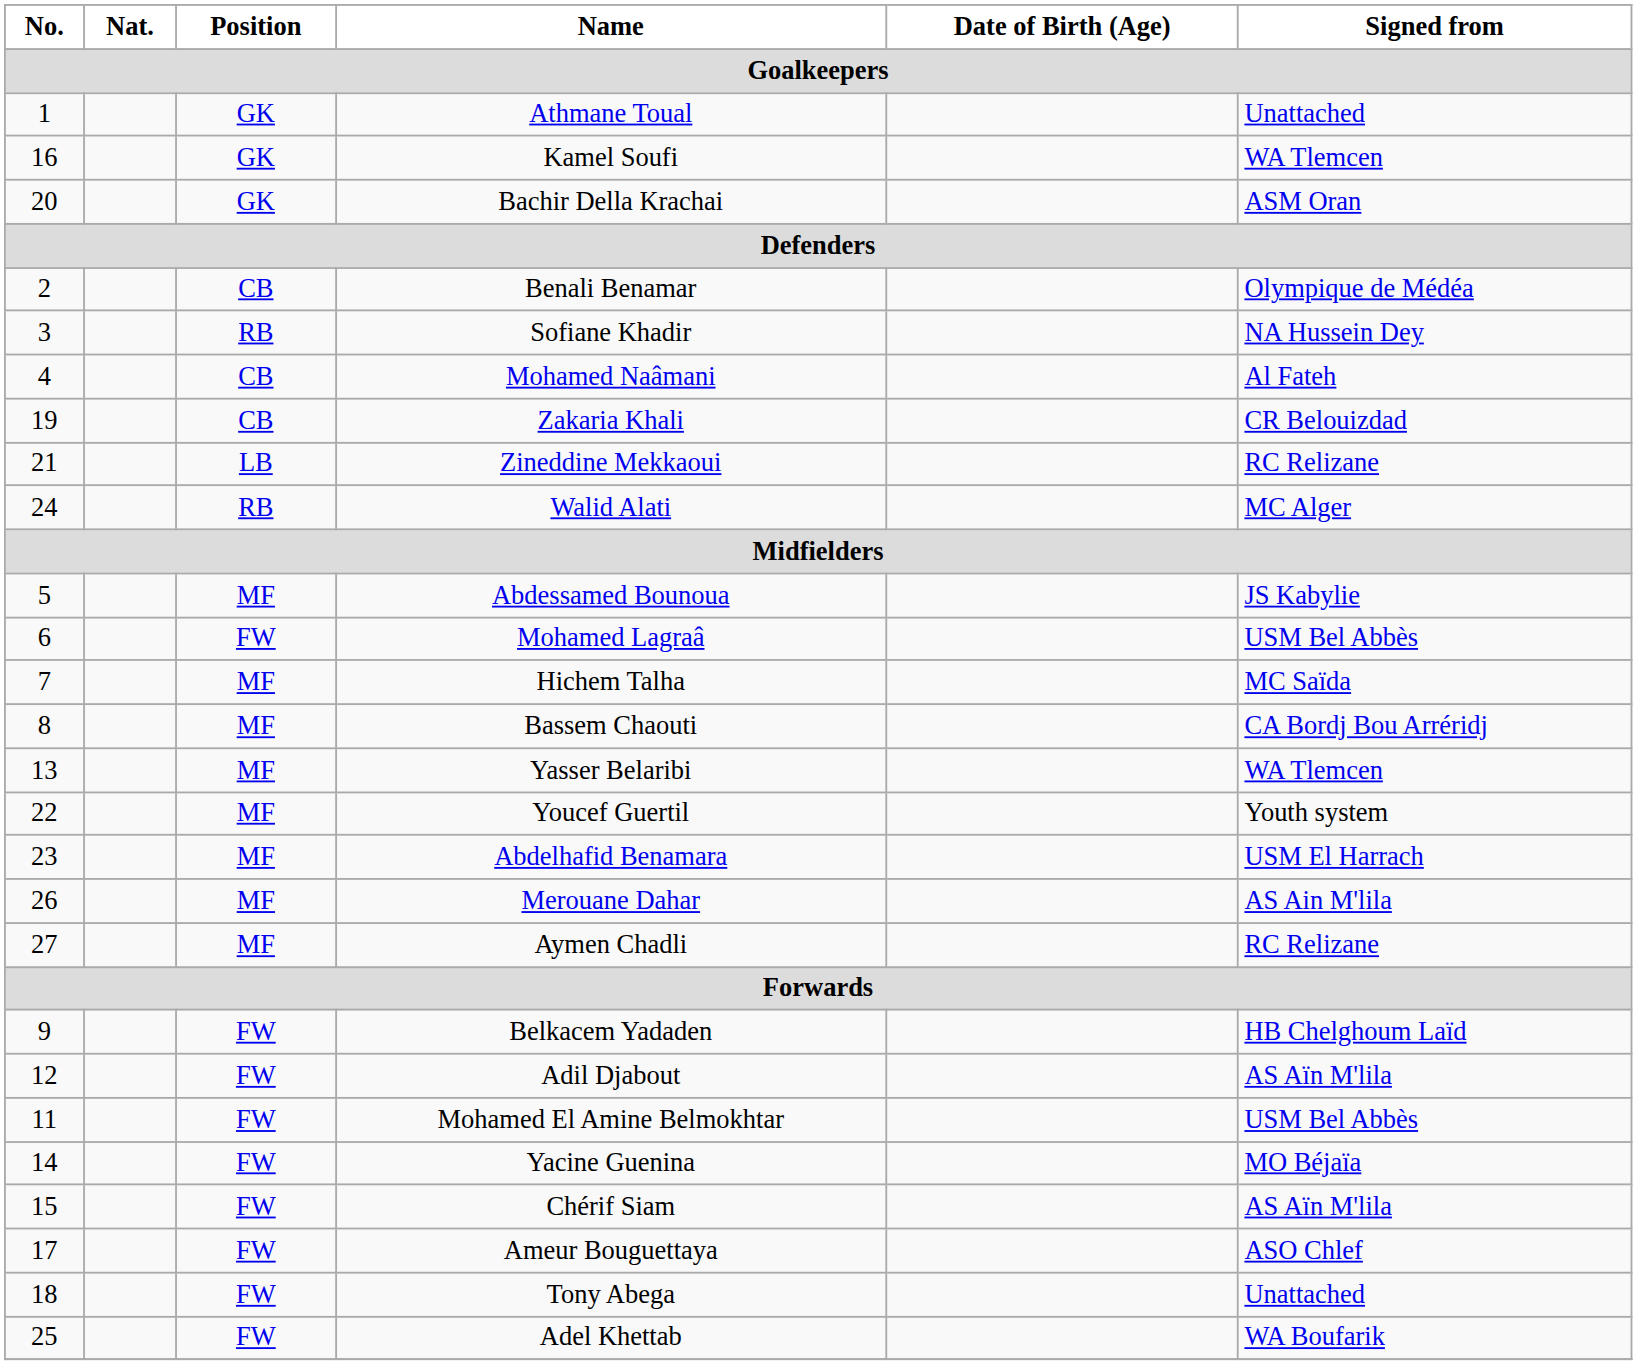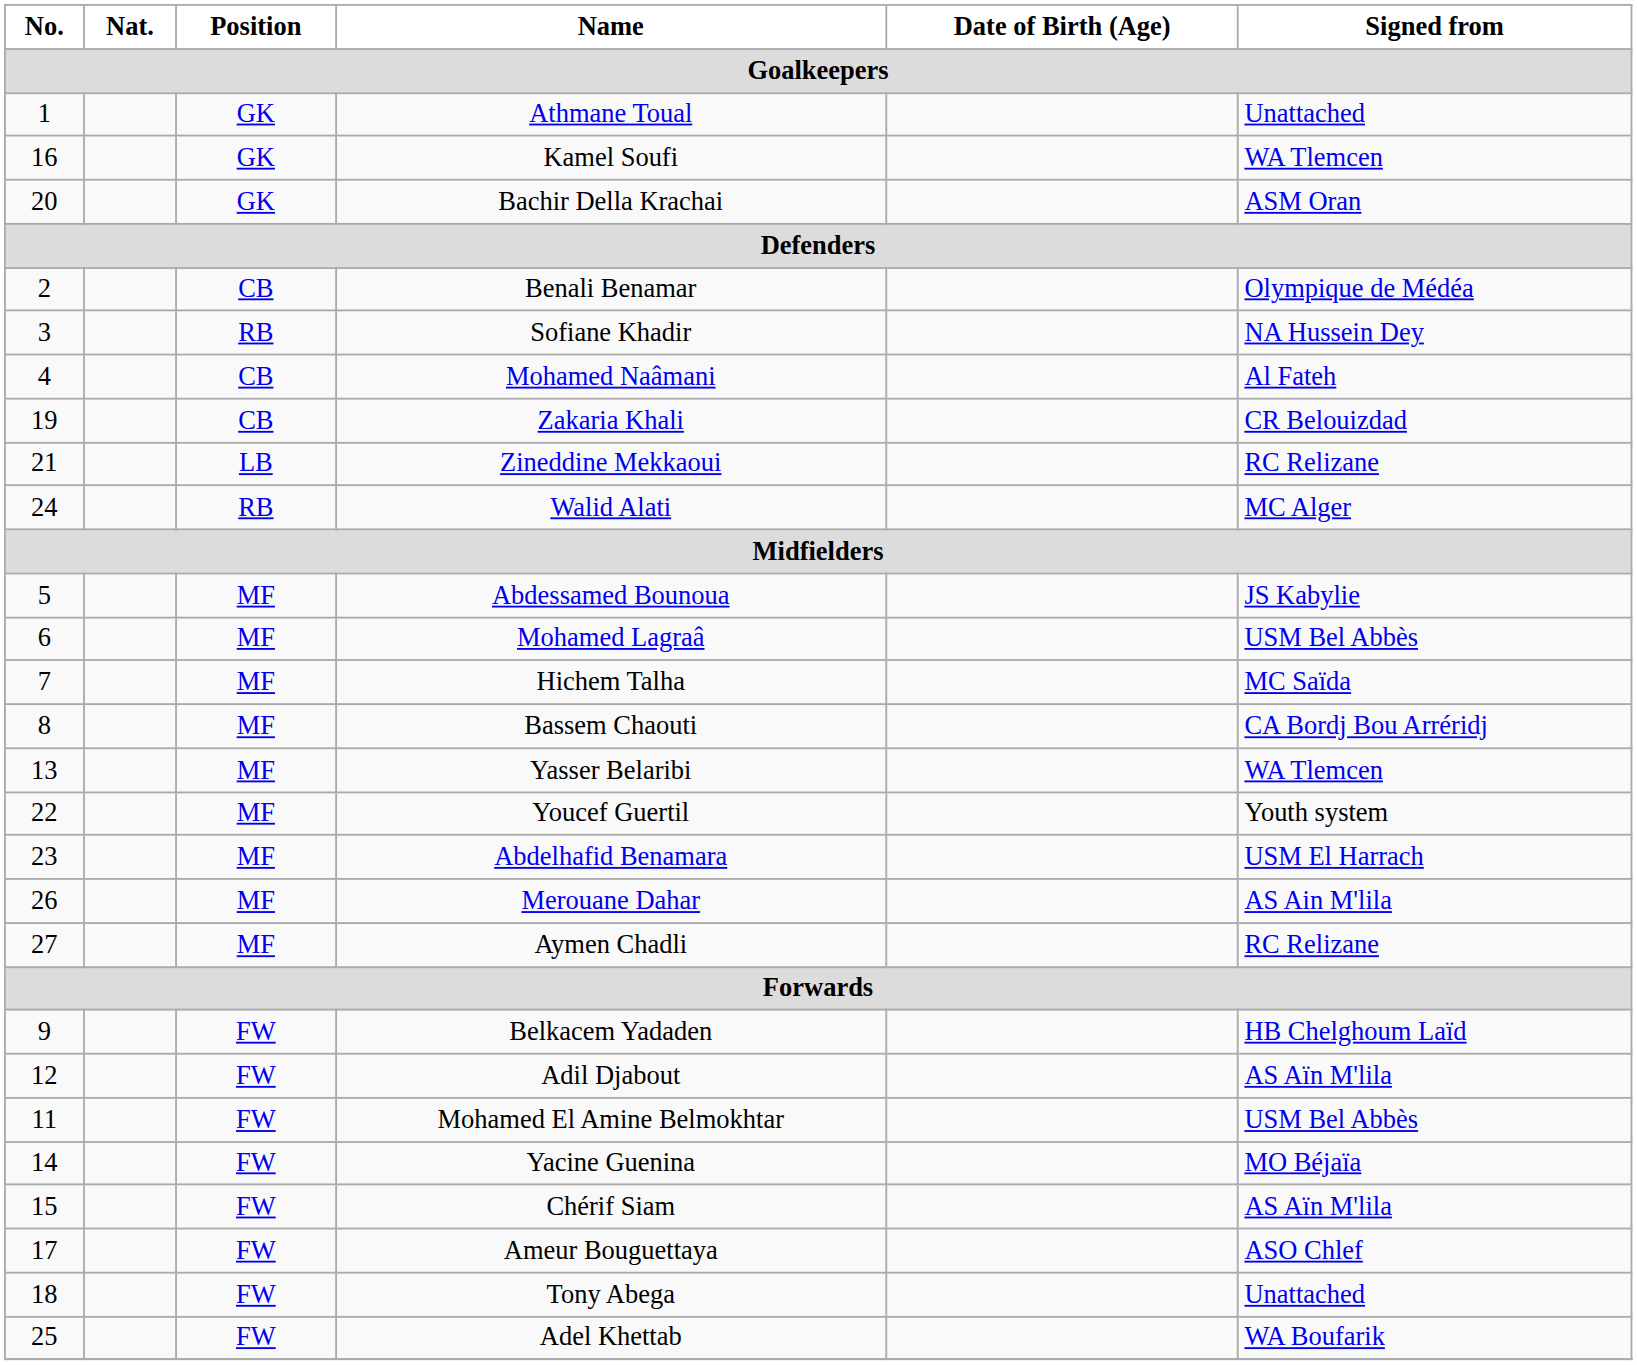Mohamed Lagraâ | Position: FW -> MF
